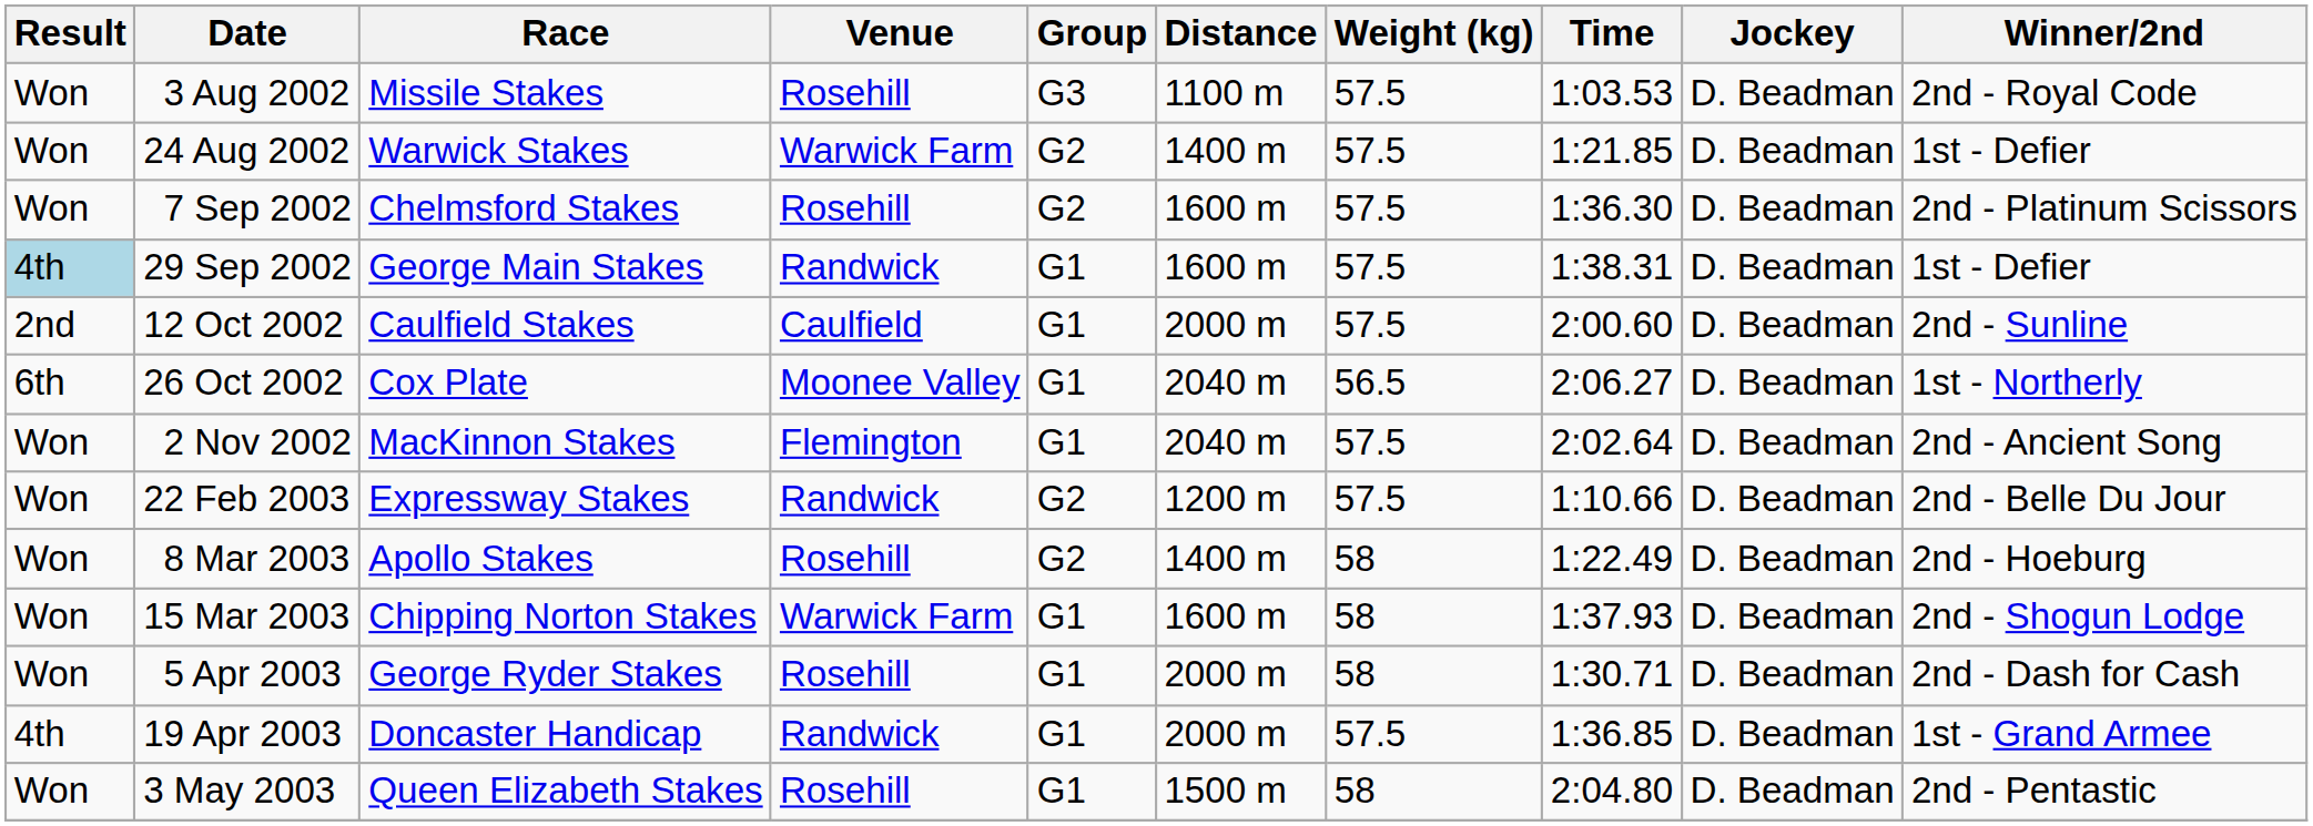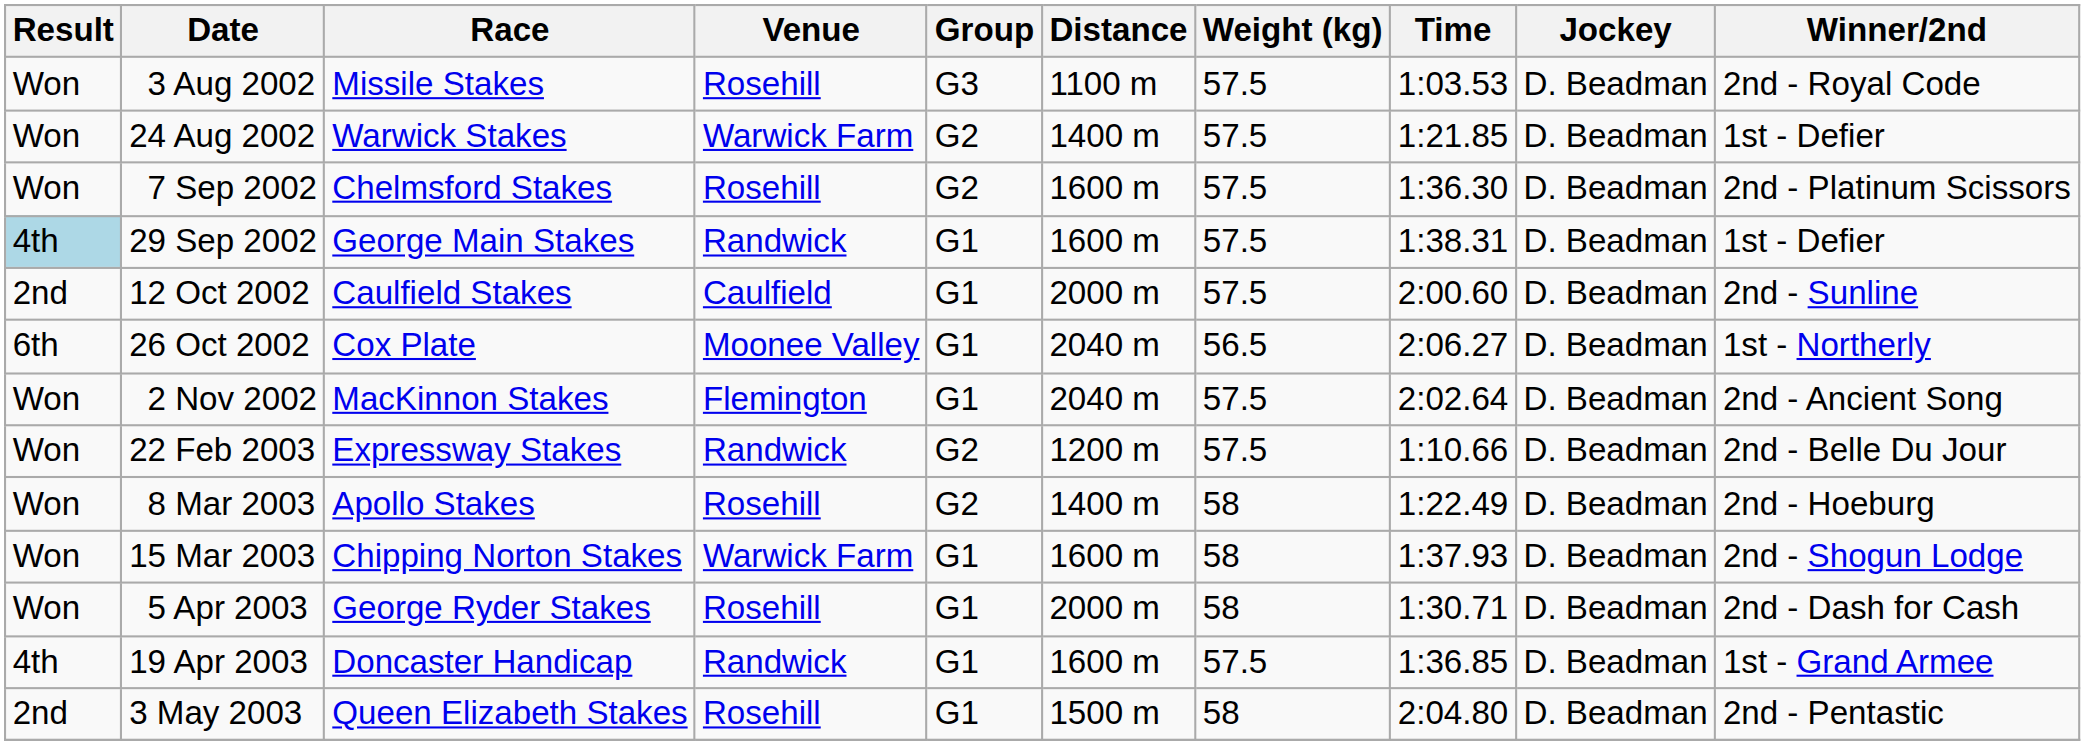19 Apr 2003 | Distance: 2000 m -> 1600 m
3 May 2003 | Result: Won -> 2nd
